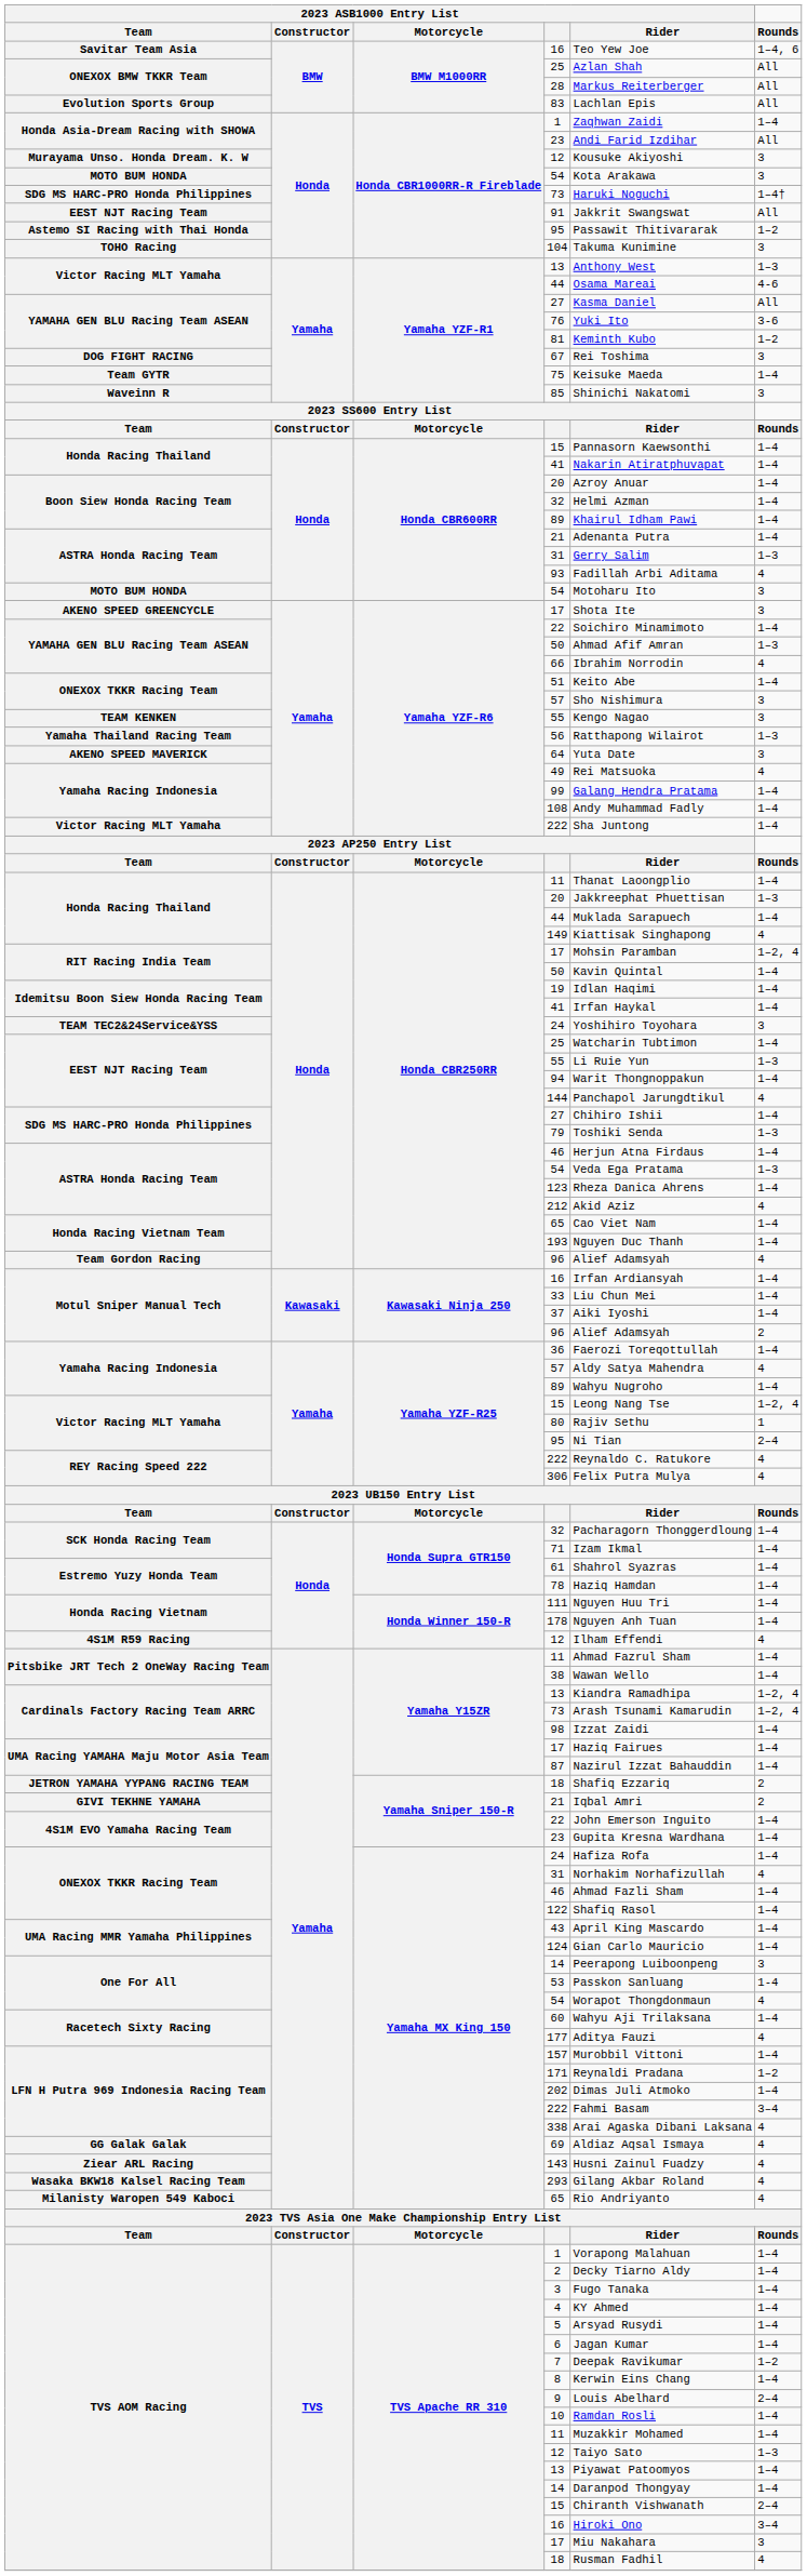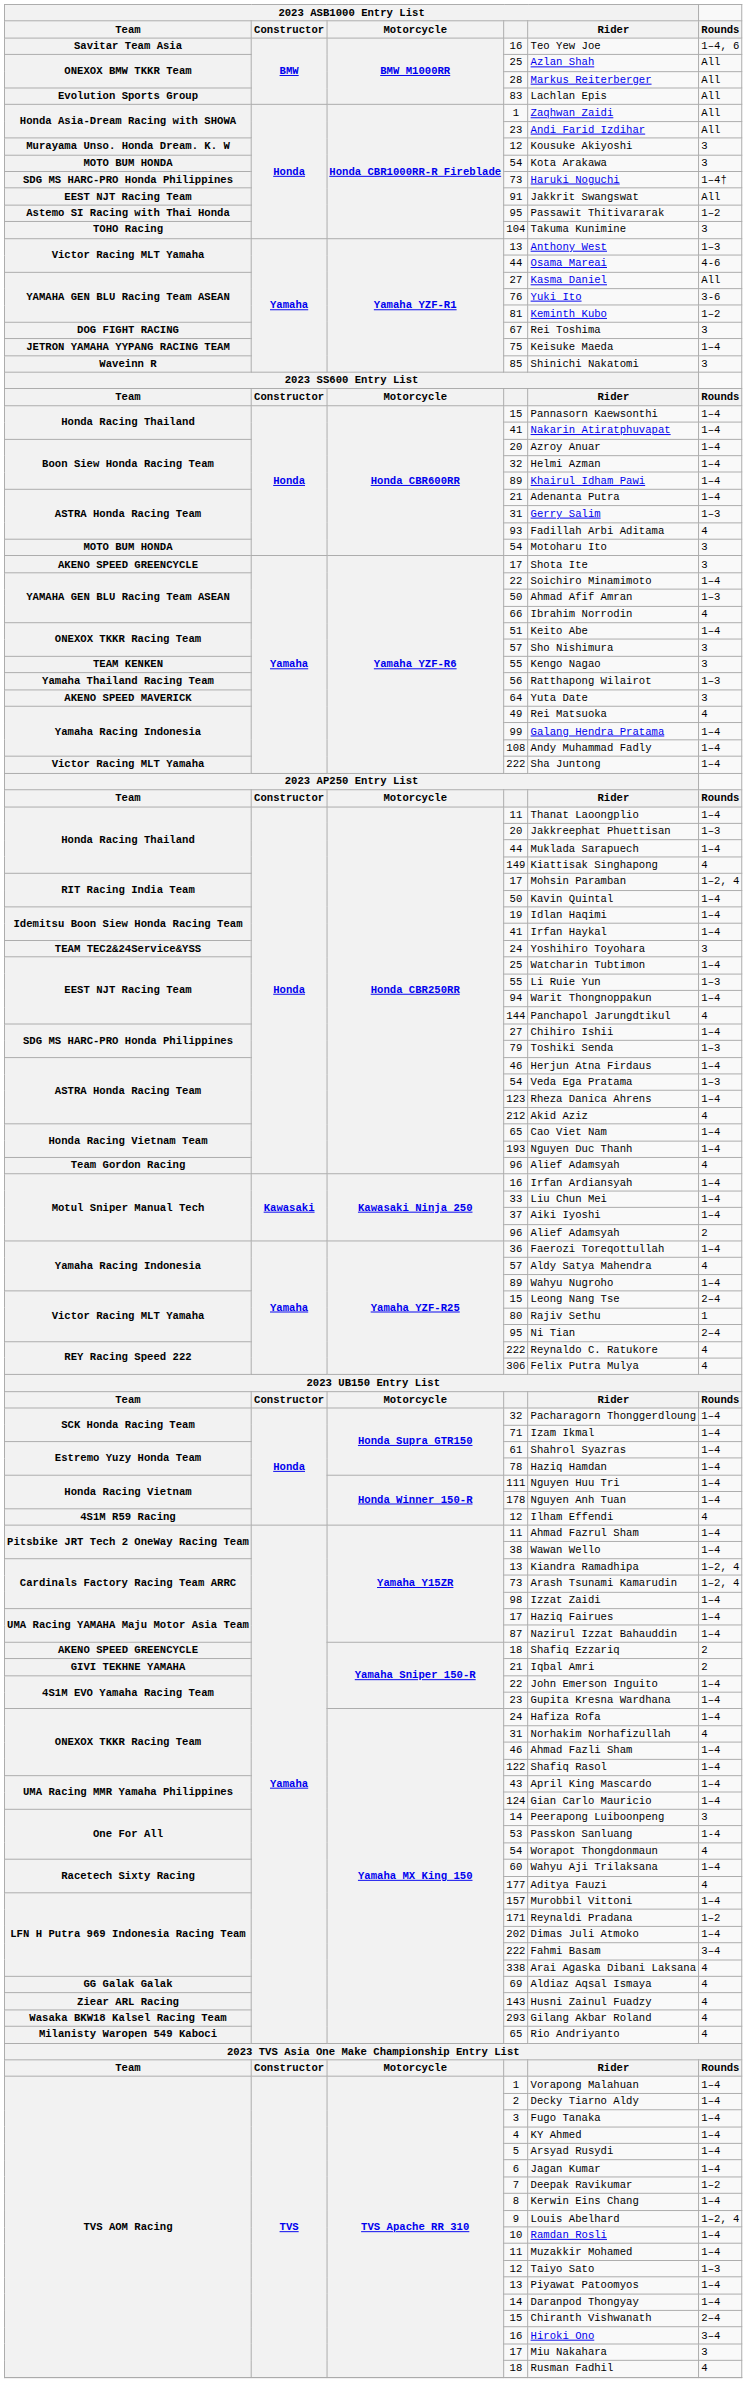Honda CBR1000RR-R Fireblade / 1 | Rounds: 1–4 -> All
75 | 2023 ASB1000 Entry List / Team: Team GYTR -> JETRON YAMAHA YYPANG RACING TEAM
Yamaha YZF-R25 / 15 | Rounds: 1–2, 4 -> 2–4
Yamaha Sniper 150-R / 18 | 2023 ASB1000 Entry List / Team: JETRON YAMAHA YYPANG RACING TEAM -> AKENO SPEED GREENCYCLE
9 | Rounds: 2–4 -> 1–2, 4
